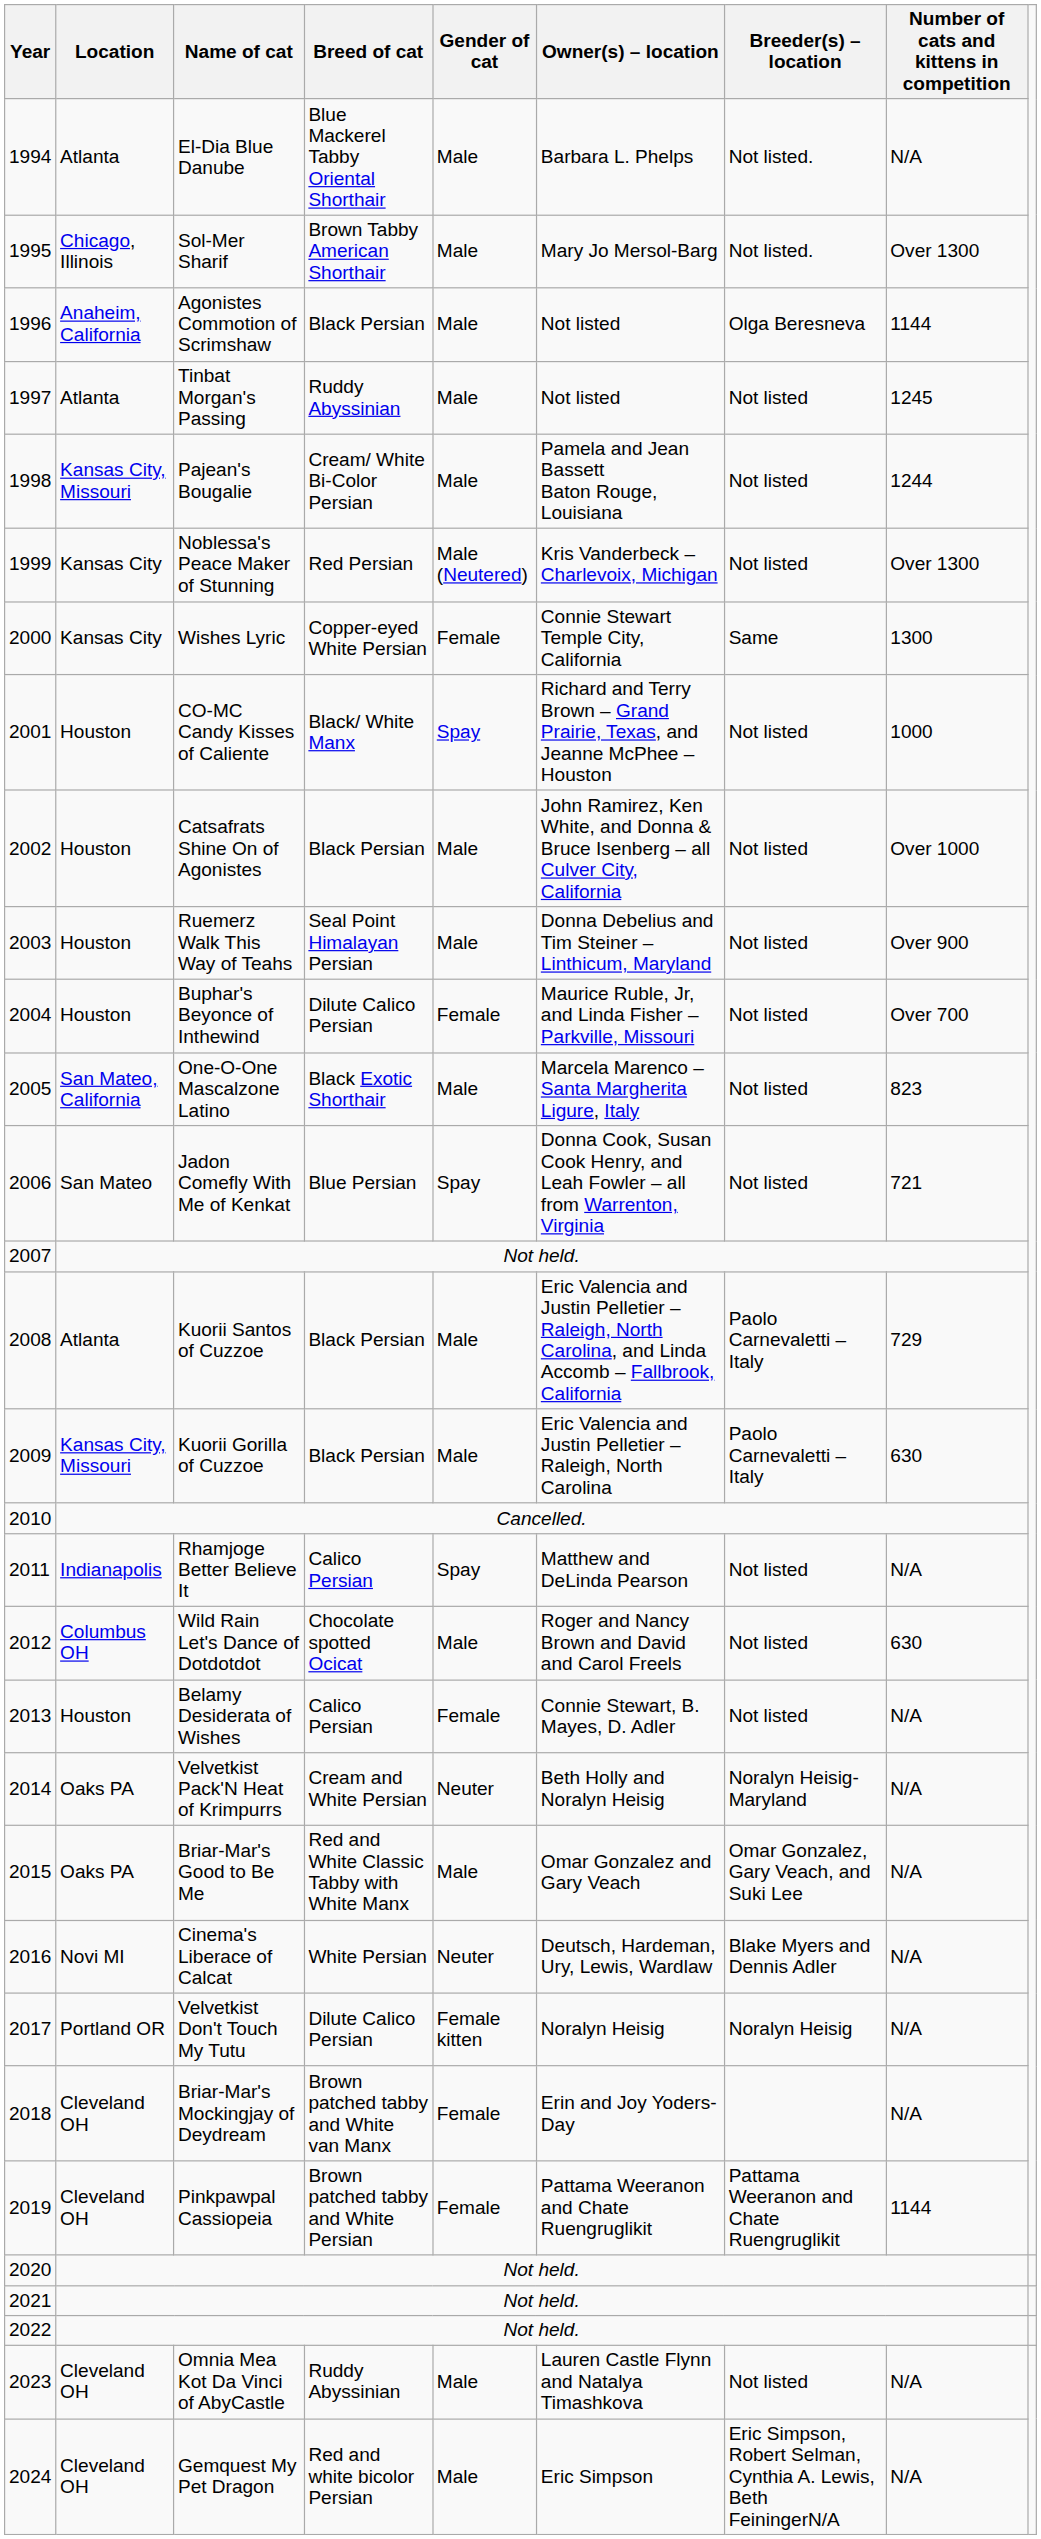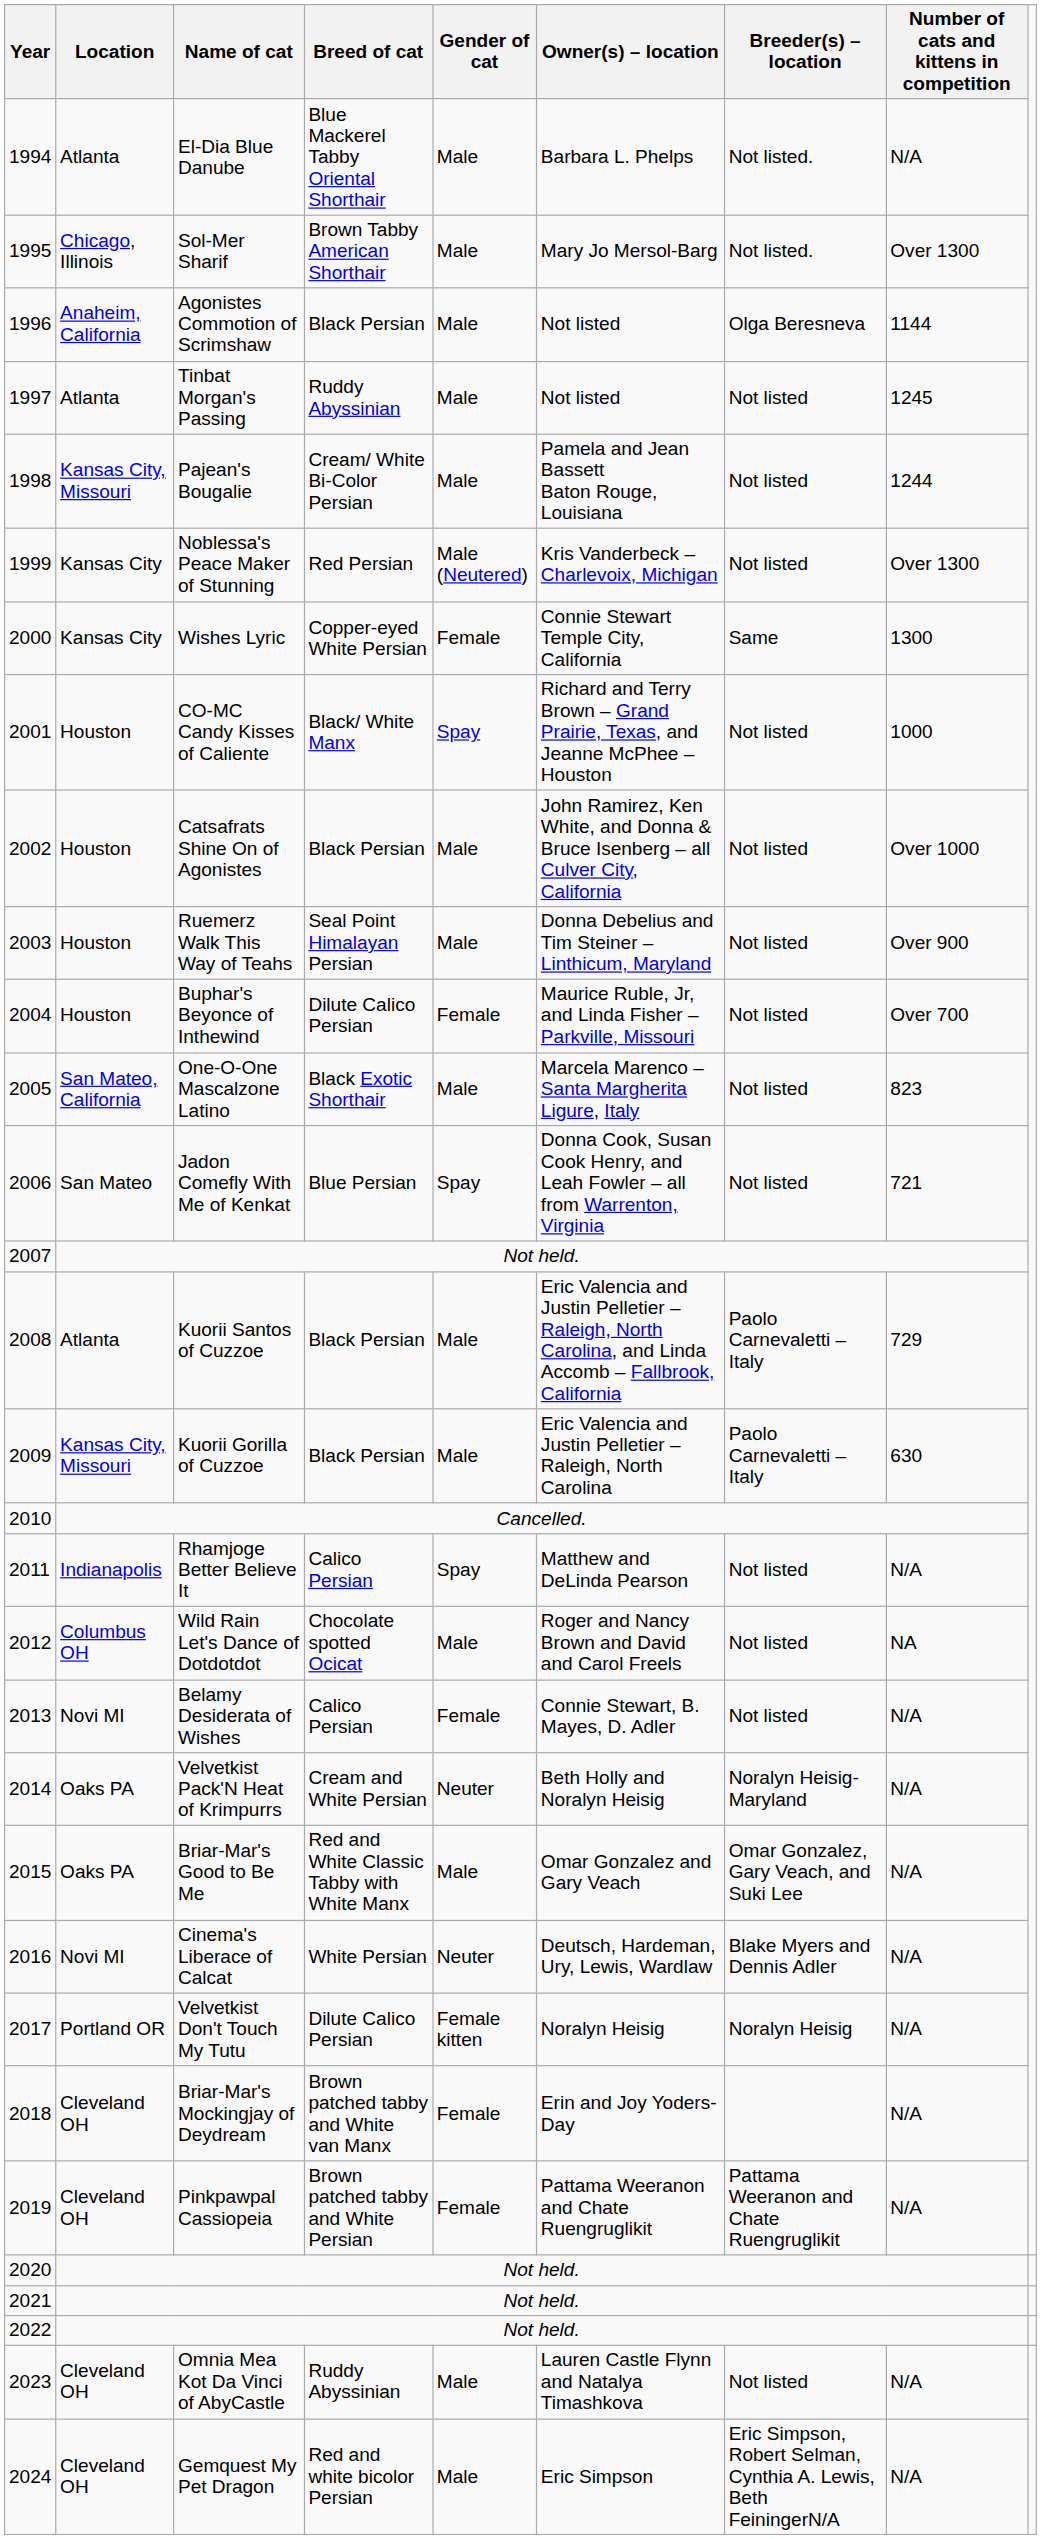Wild Rain Let's Dance of Dotdotdot | Number of cats and kittens in competition: 630 -> NA
Belamy Desiderata of Wishes | Location: Houston -> Novi MI
Pinkpawpal Cassiopeia | Number of cats and kittens in competition: 1144 -> N/A
